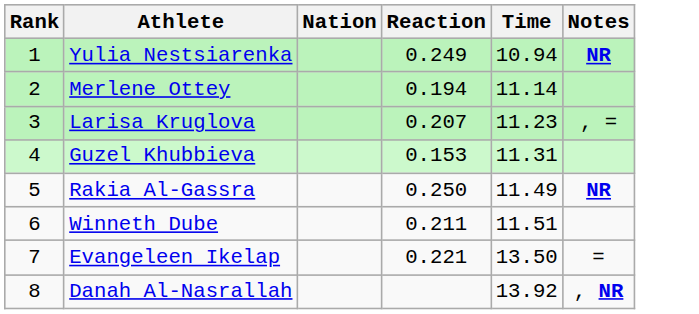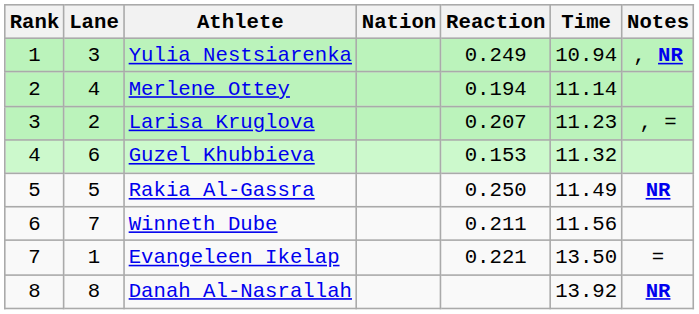+ column: Lane | 3 | 4 | 2 | 6 | 5 | 7 | 1 | 8
Yulia Nestsiarenka | Notes: NR -> , NR
Guzel Khubbieva | Time: 11.31 -> 11.32
Winneth Dube | Time: 11.51 -> 11.56
Danah Al-Nasrallah | Notes: , NR -> NR
